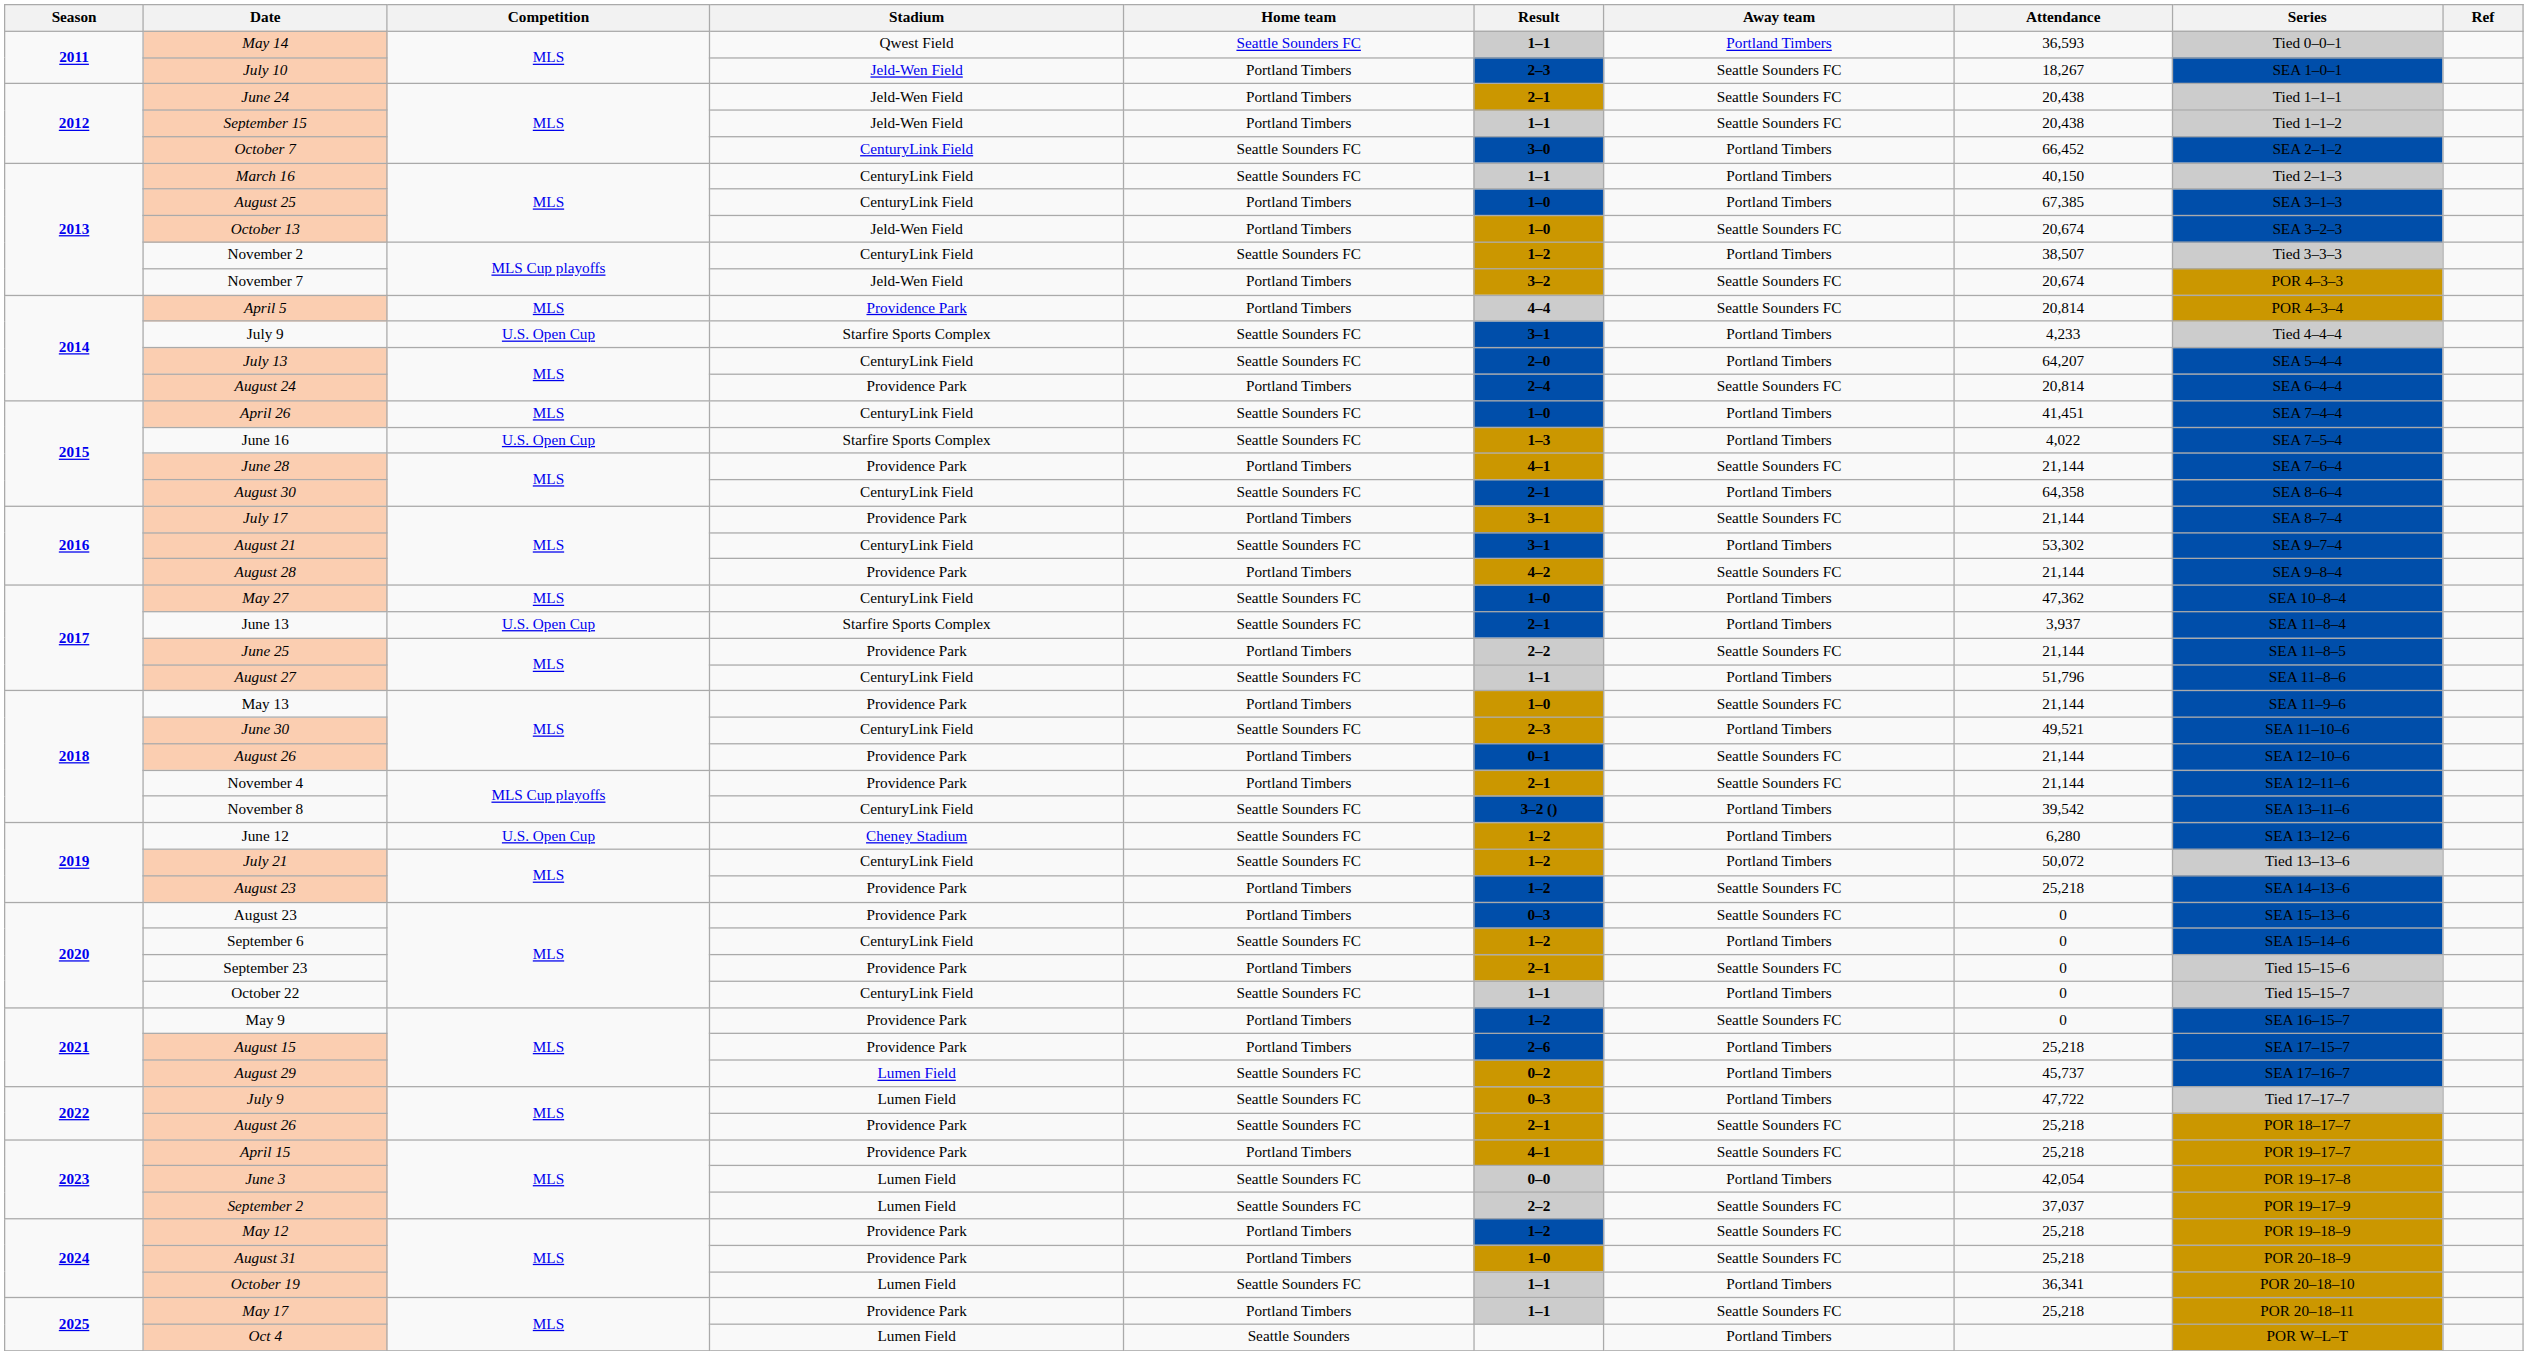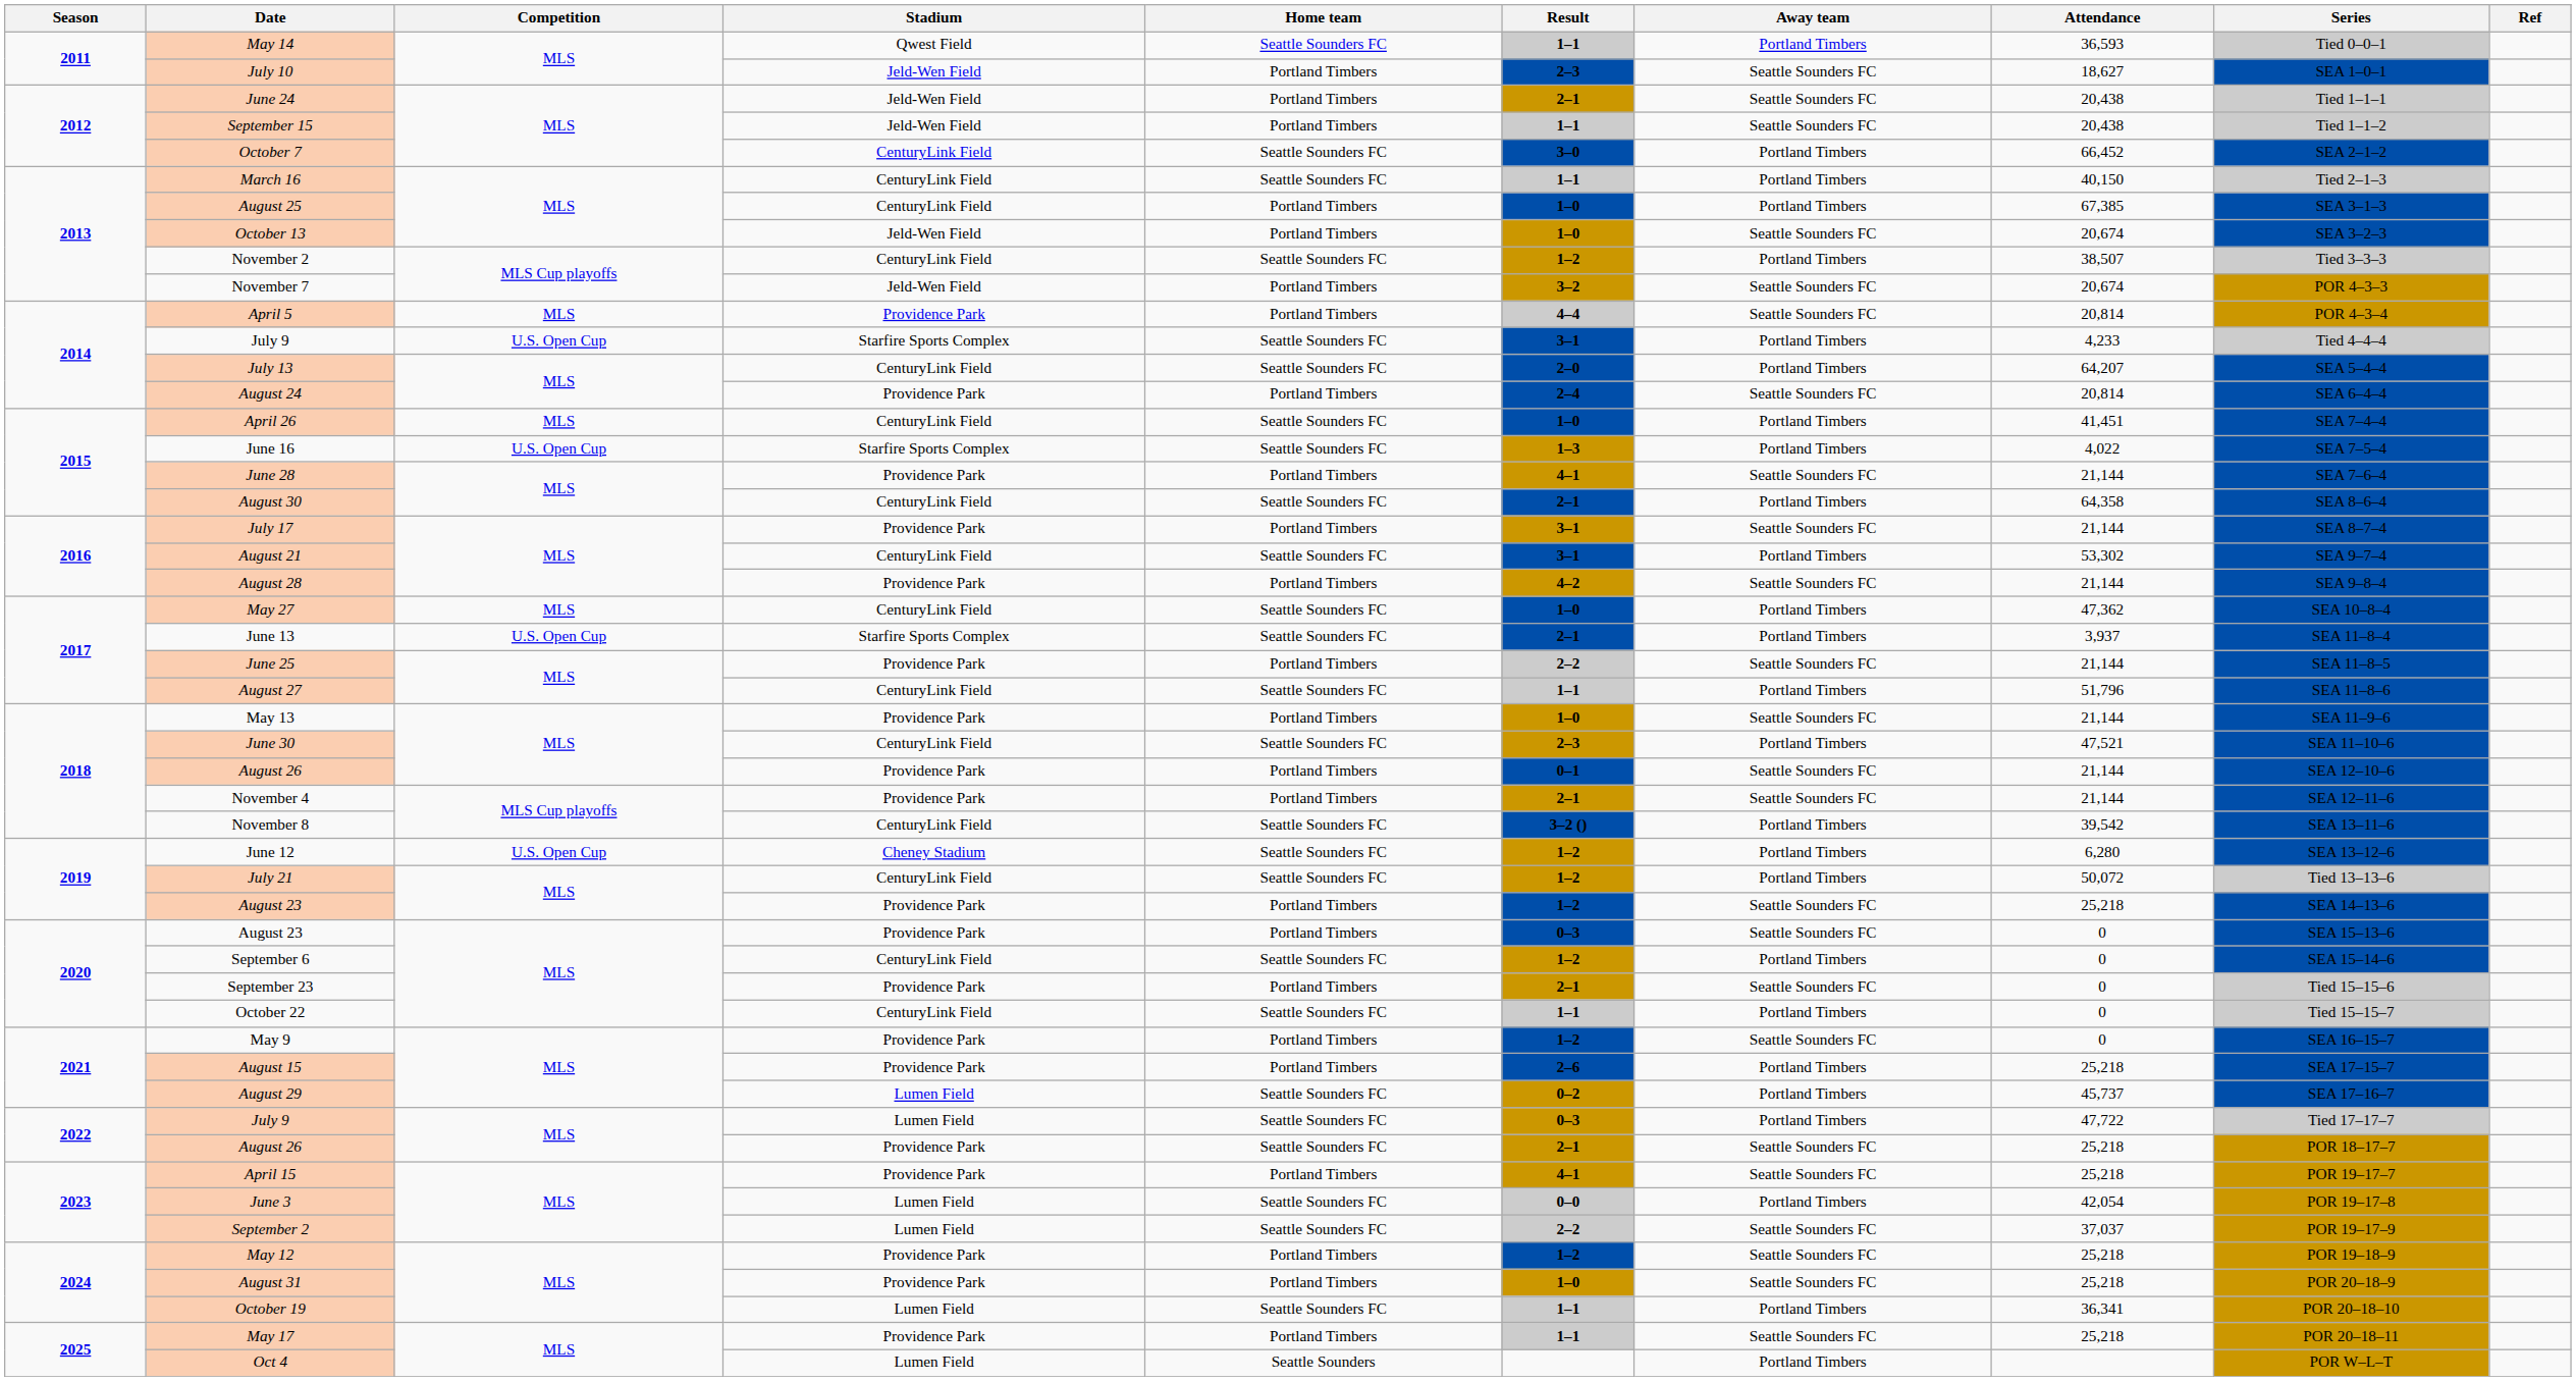July 10 | Attendance: 18,267 -> 18,627
June 30 | Attendance: 49,521 -> 47,521
